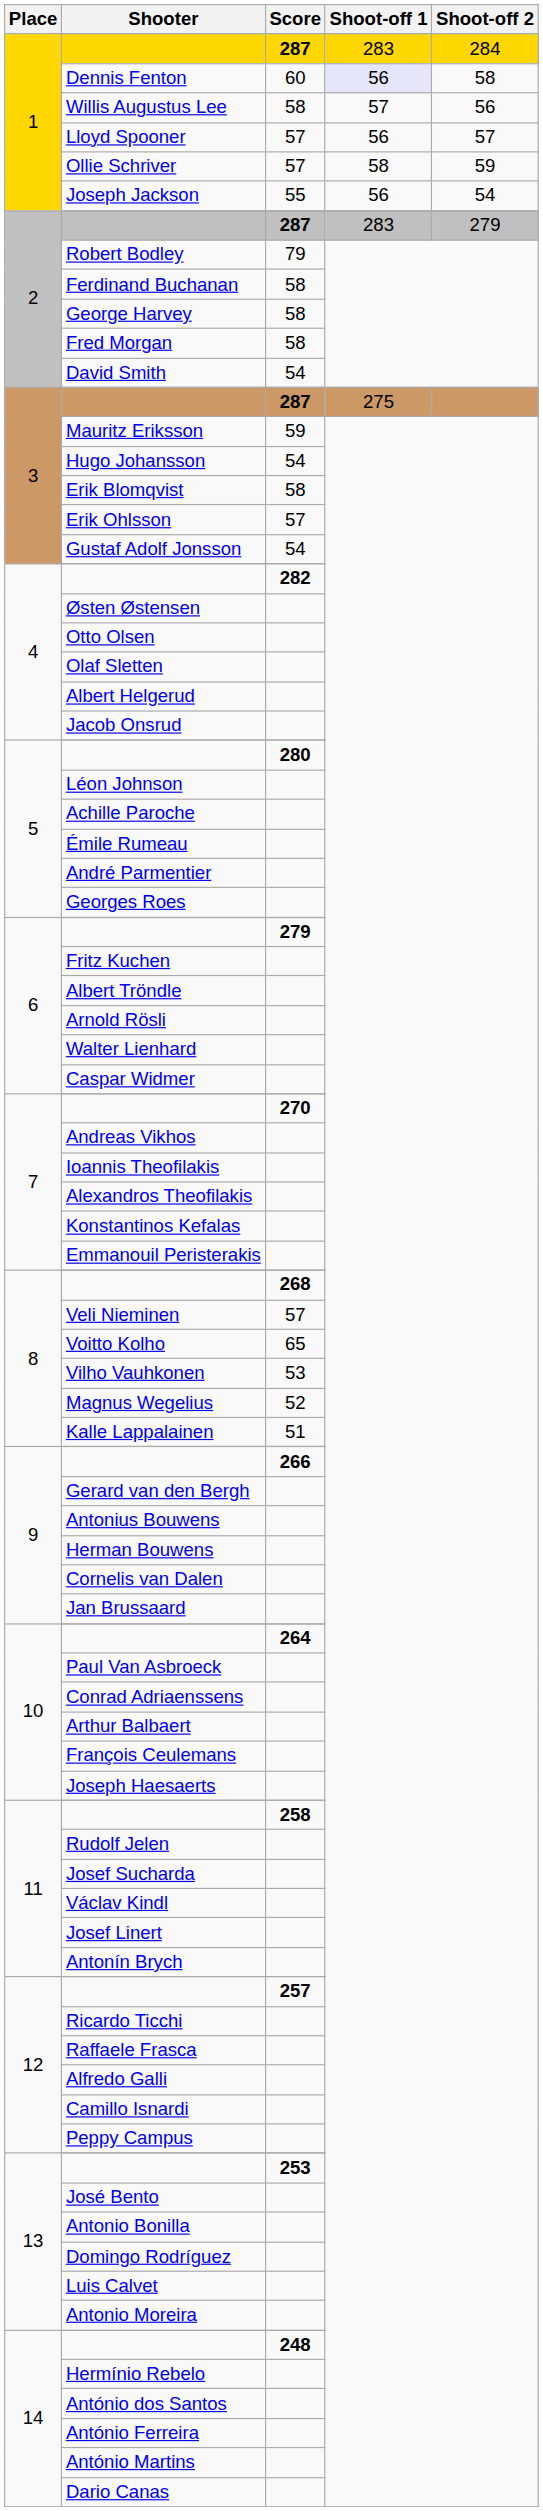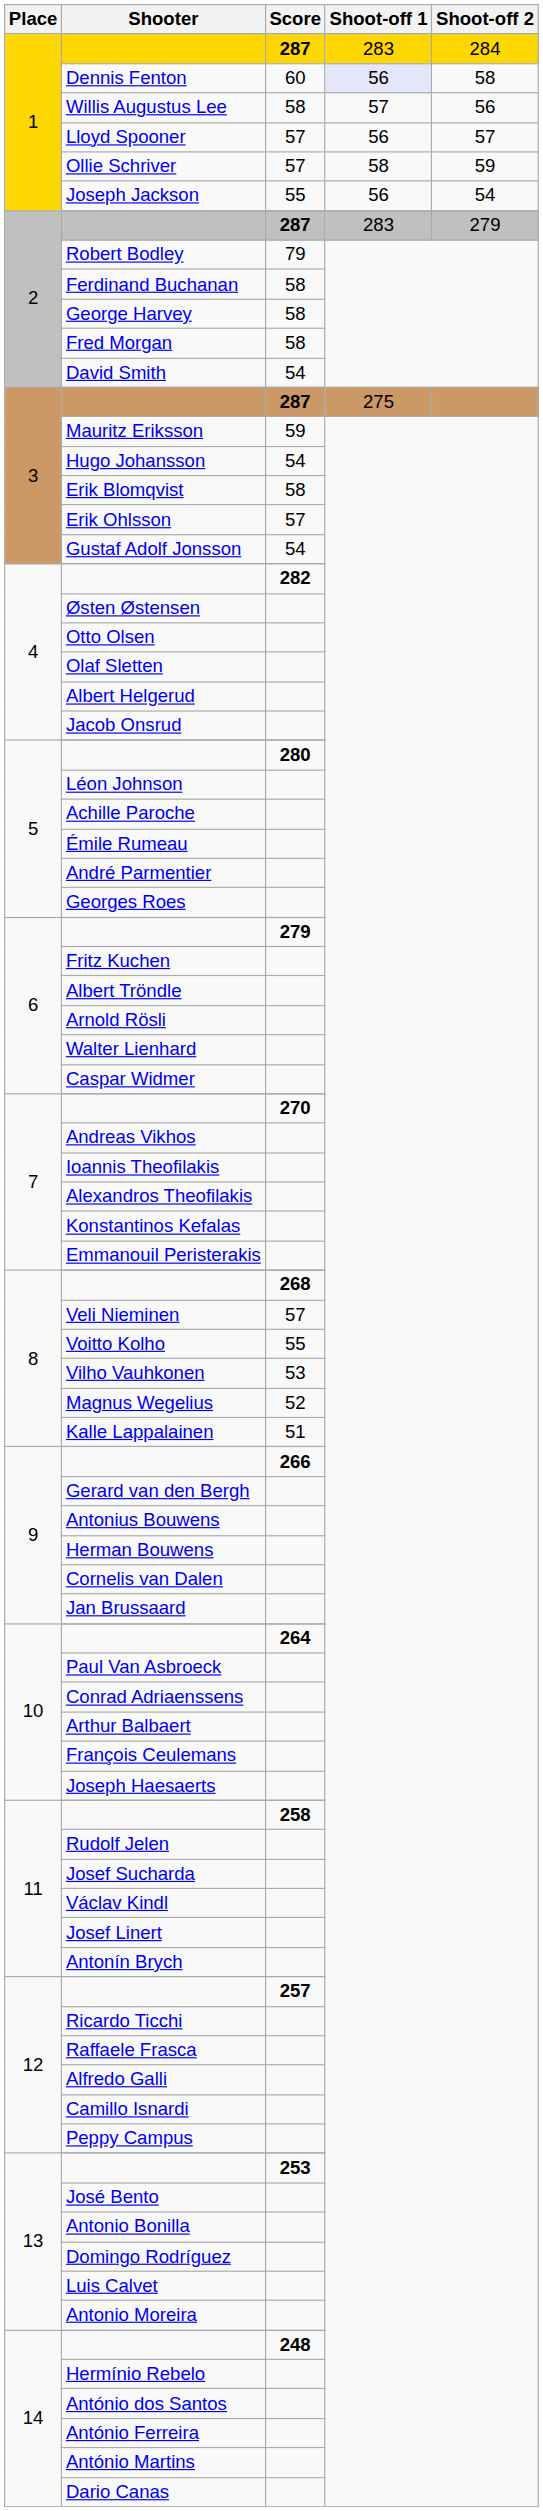Voitto Kolho | Score: 65 -> 55
